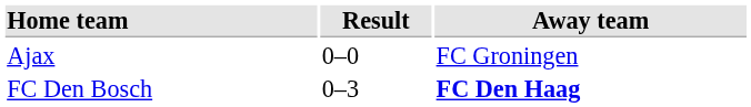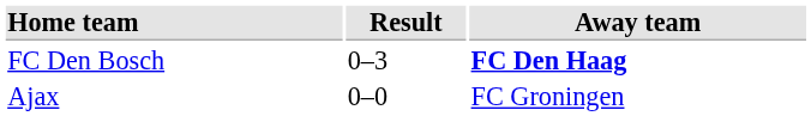rows swapped: Ajax <-> FC Den Bosch
